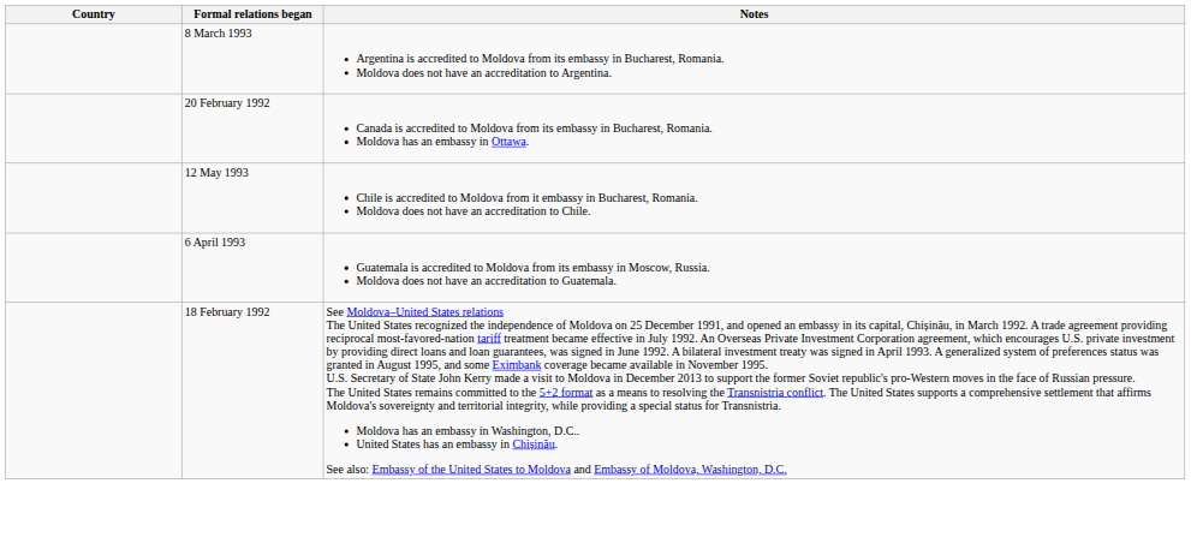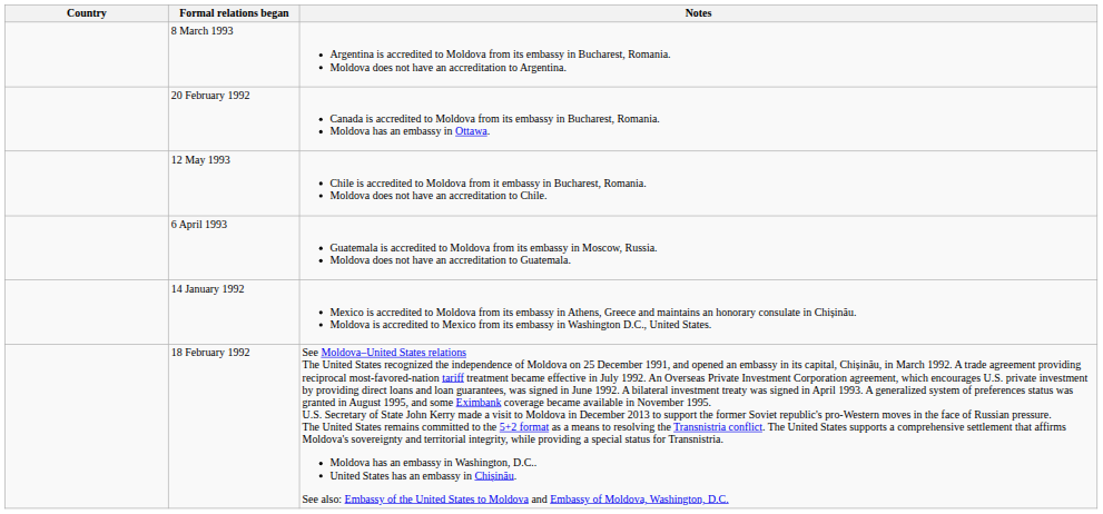+ row: 14 January 1992 | Mexico is accredited to Moldova from its embassy in Athens, Greece and maintains an honorary consulate in Chișinău. Moldova is accredited to Mexico from its embassy in Washington D.C., United States.
